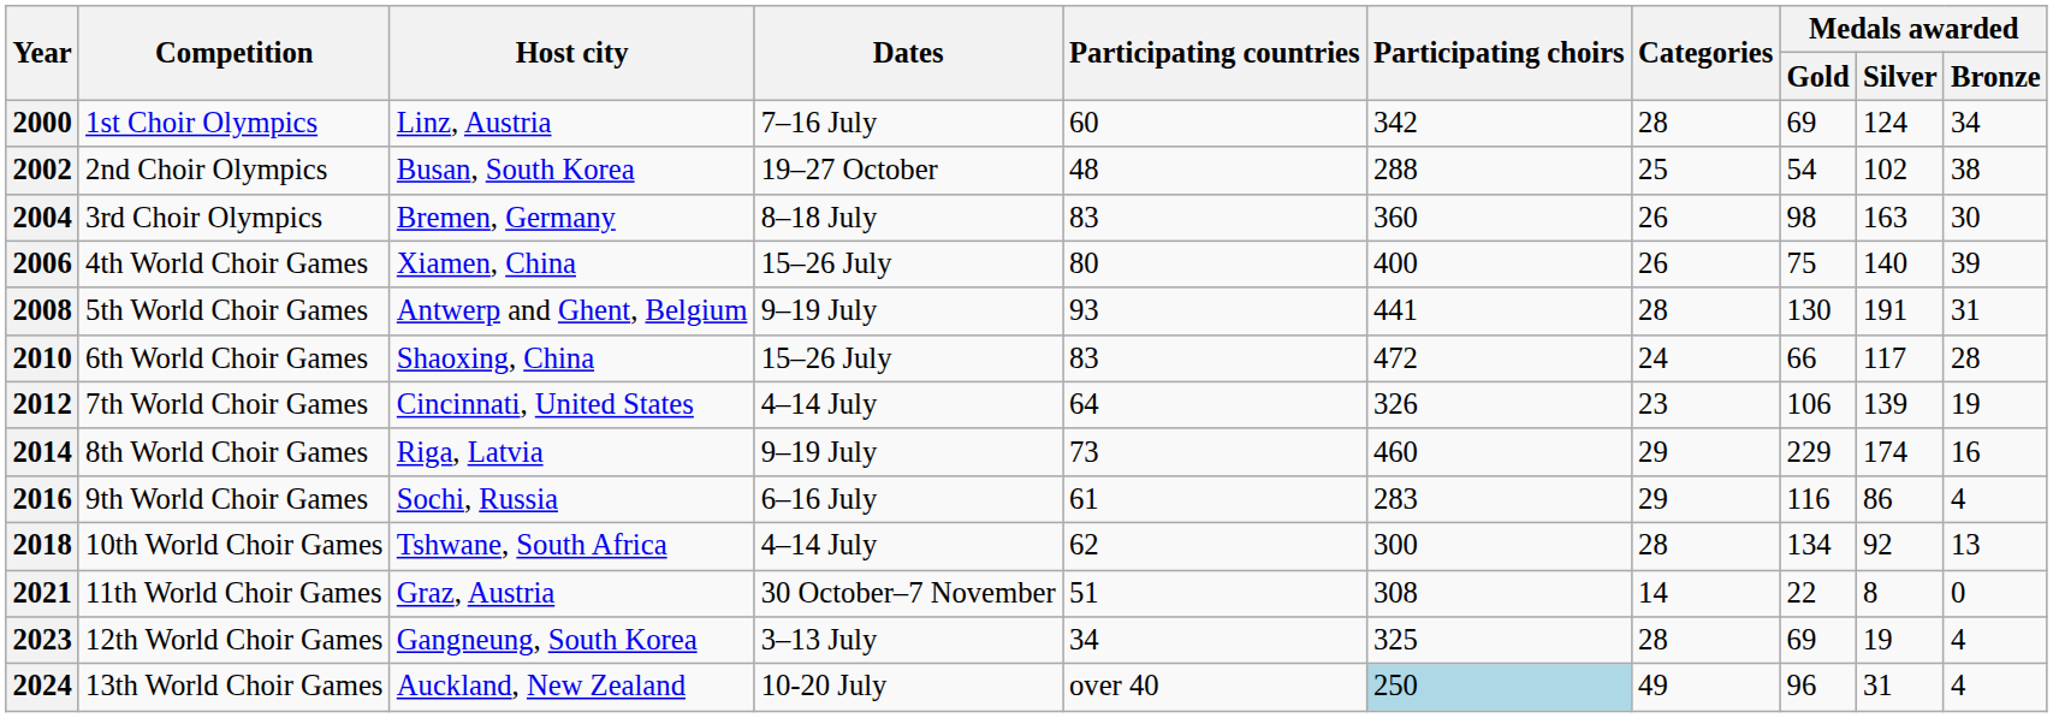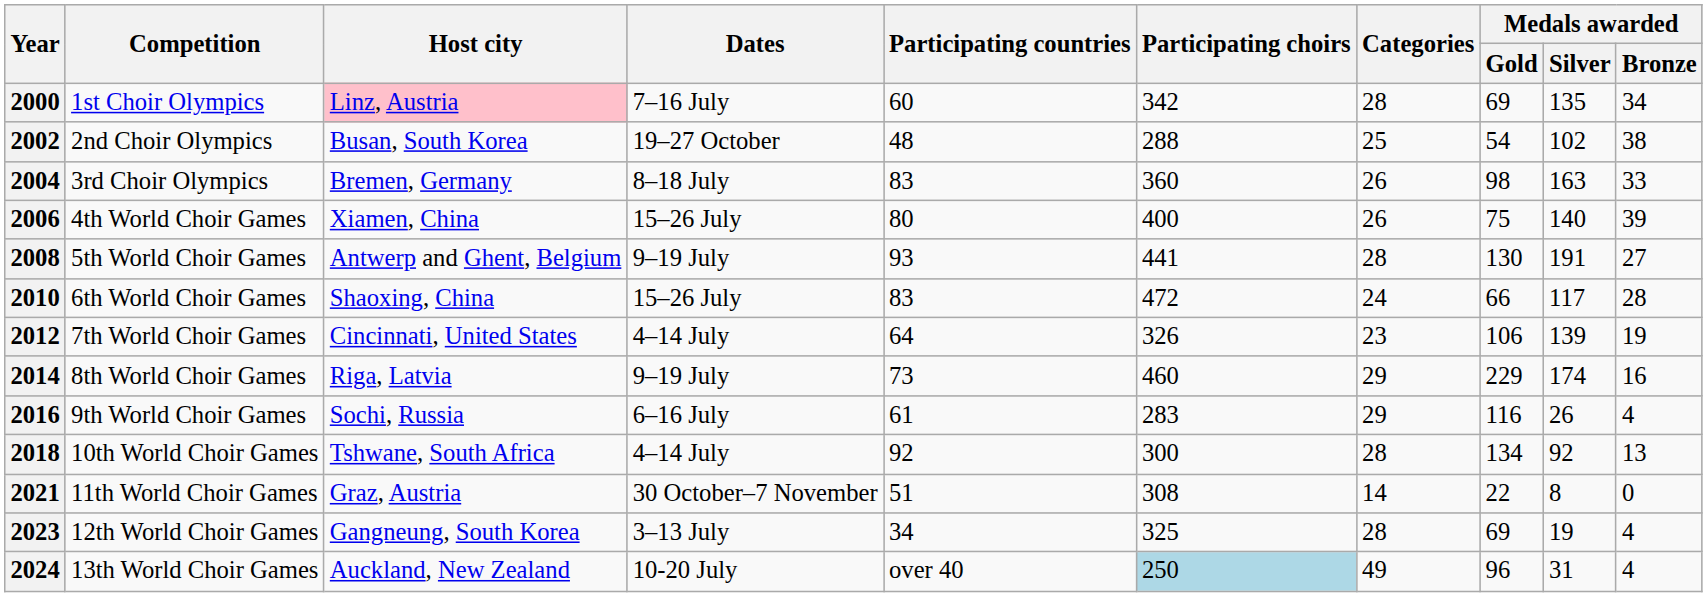2000 | Host city: no background -> pink background
2000 | Medals awarded / Silver: 124 -> 135
2004 | Medals awarded / Bronze: 30 -> 33
2008 | Medals awarded / Bronze: 31 -> 27
2016 | Medals awarded / Silver: 86 -> 26
2018 | Participating countries: 62 -> 92
